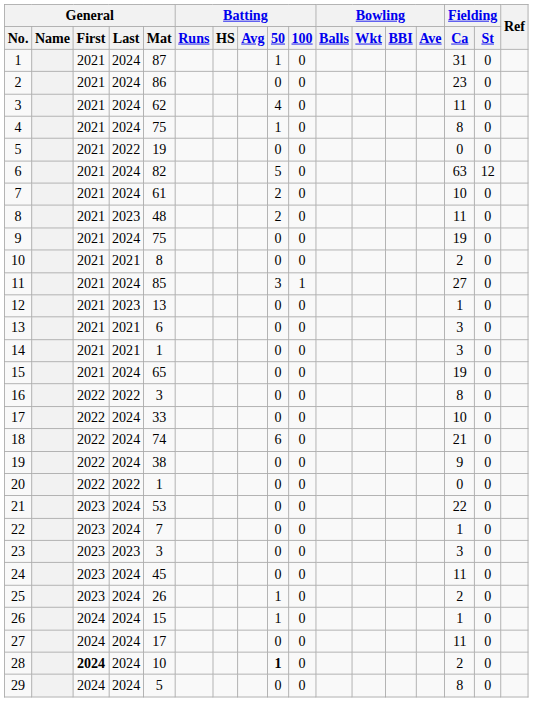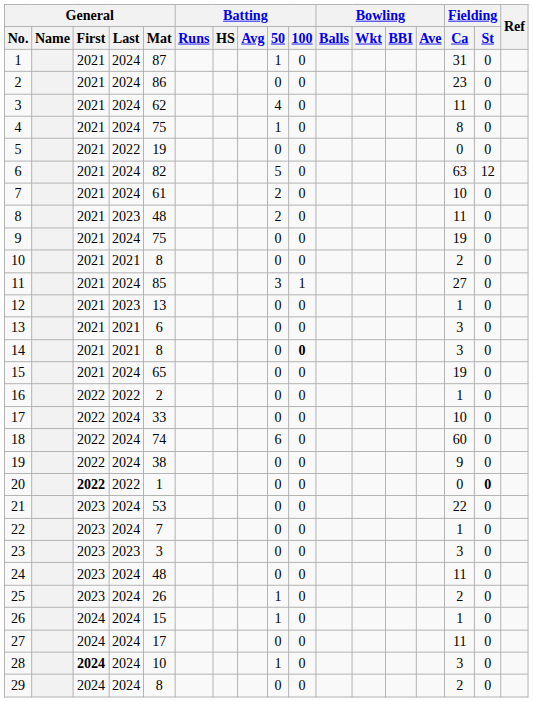14 | General / Mat: 1 -> 8
14 | Batting / 100: normal -> bold
16 | General / Mat: 3 -> 2
16 | Fielding / Ca: 8 -> 1
18 | Fielding / Ca: 21 -> 60
20 | General / First: normal -> bold
20 | Fielding / St: normal -> bold
24 | General / Mat: 45 -> 48
28 | Batting / 50: bold -> normal
28 | Fielding / Ca: 2 -> 3
29 | General / Mat: 5 -> 8
29 | Fielding / Ca: 8 -> 2
